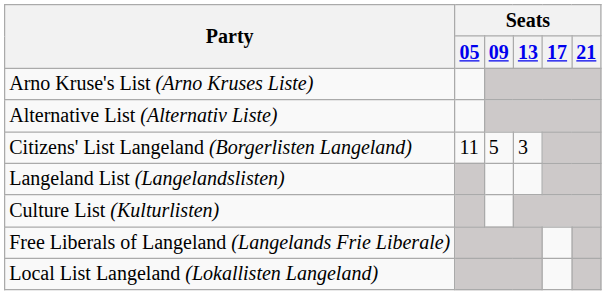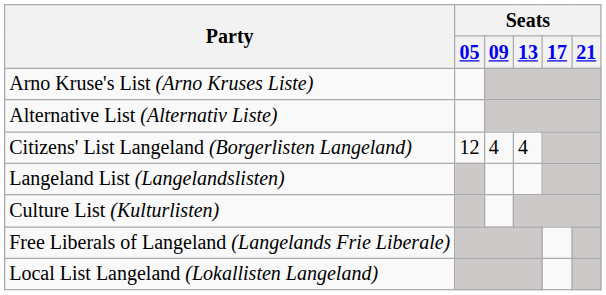Citizens' List Langeland (Borgerlisten Langeland) | Seats / 05: 11 -> 12
Citizens' List Langeland (Borgerlisten Langeland) | Seats / 09: 5 -> 4
Citizens' List Langeland (Borgerlisten Langeland) | Seats / 13: 3 -> 4
